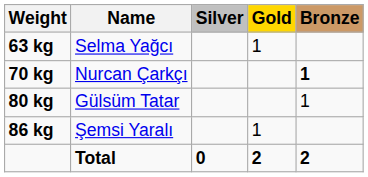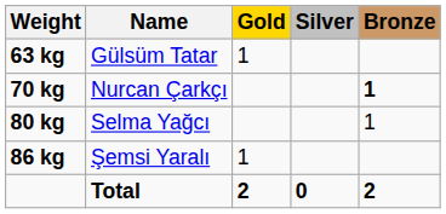columns swapped: Gold <-> Silver
63 kg | Name: Selma Yağcı -> Gülsüm Tatar
80 kg | Name: Gülsüm Tatar -> Selma Yağcı
